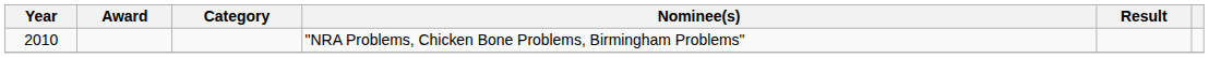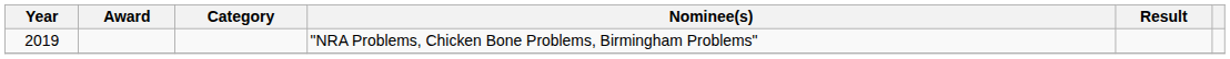"NRA Problems, Chicken Bone Problems, Birmingham Problems" | Year: 2010 -> 2019
